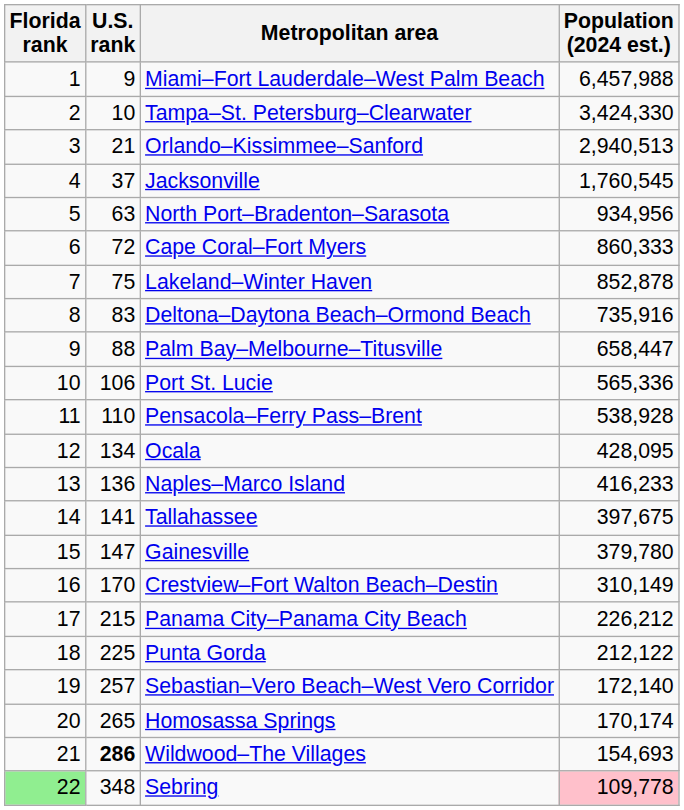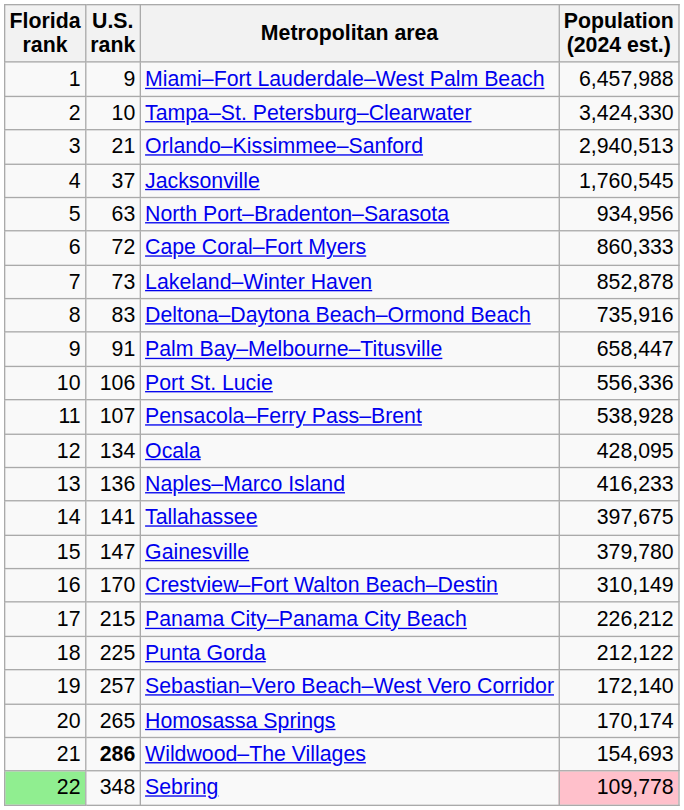Lakeland–Winter Haven | U.S. rank: 75 -> 73
Palm Bay–Melbourne–Titusville | U.S. rank: 88 -> 91
Port St. Lucie | Population (2024 est.): 565,336 -> 556,336
Pensacola–Ferry Pass–Brent | U.S. rank: 110 -> 107
